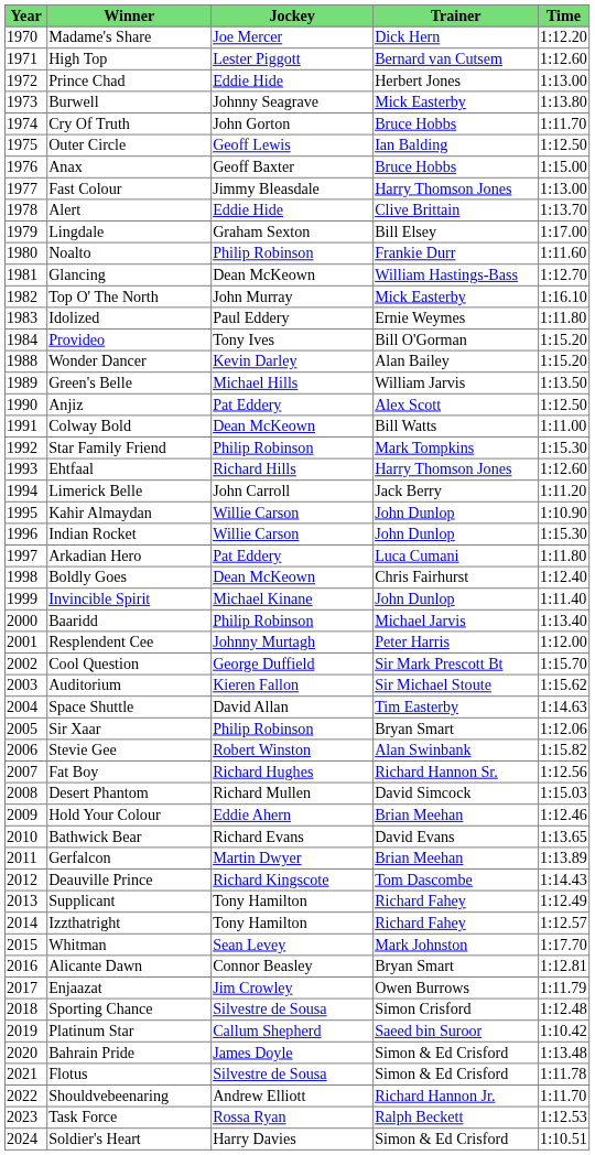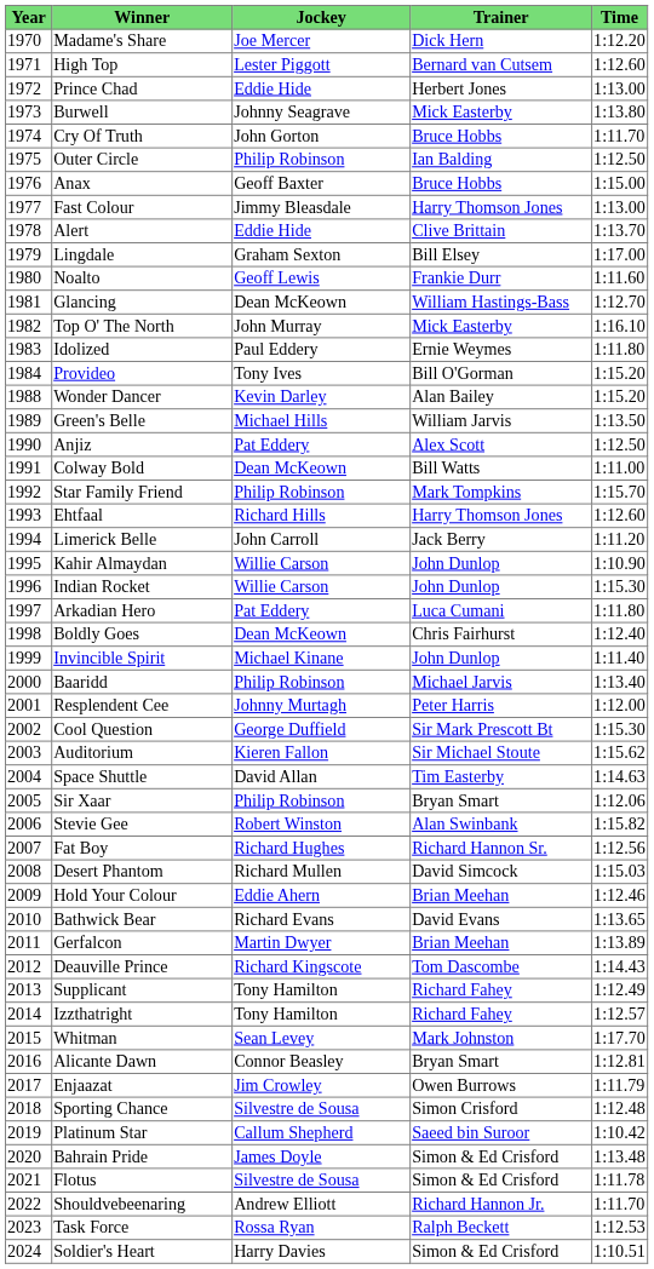Outer Circle | Jockey: Geoff Lewis -> Philip Robinson
Noalto | Jockey: Philip Robinson -> Geoff Lewis
Star Family Friend | Time: 1:15.30 -> 1:15.70
Cool Question | Time: 1:15.70 -> 1:15.30
